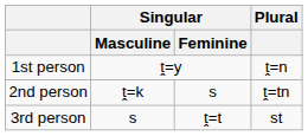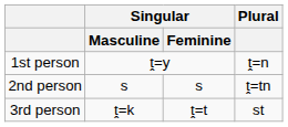2nd person | Singular / Masculine: ṱ=k -> s
3rd person | Singular / Masculine: s -> ṱ=k
